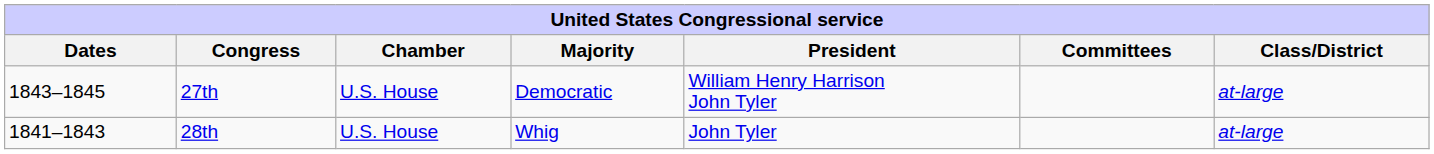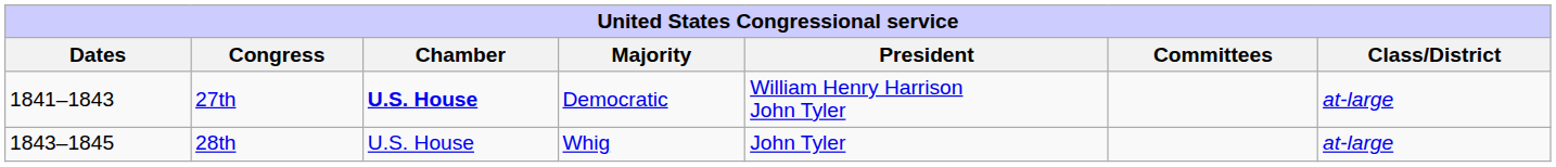27th | Dates: 1843–1845 -> 1841–1843
27th | Chamber: normal -> bold
28th | Dates: 1841–1843 -> 1843–1845
